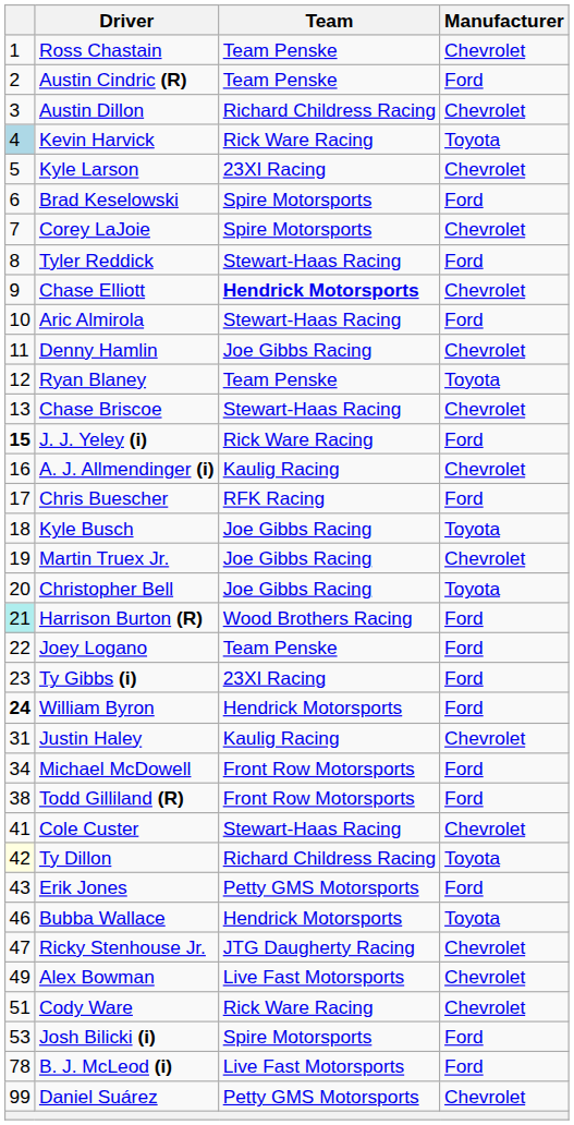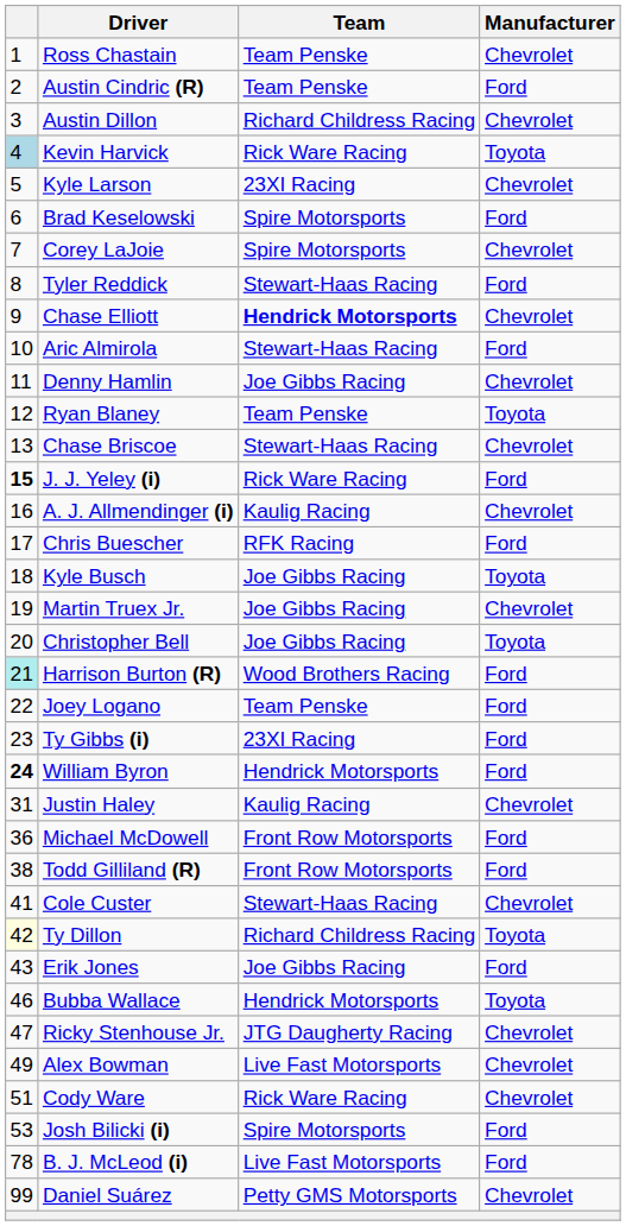Michael McDowell | column 1: 34 -> 36
Erik Jones | Team: Petty GMS Motorsports -> Joe Gibbs Racing
